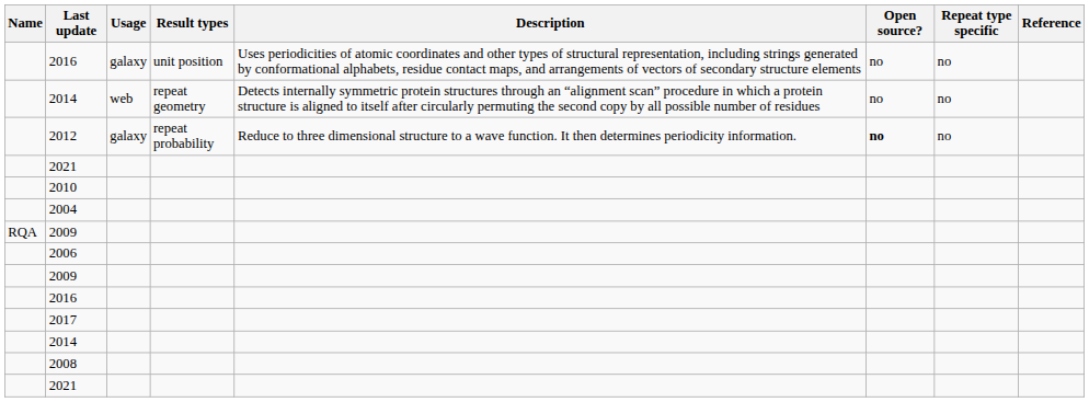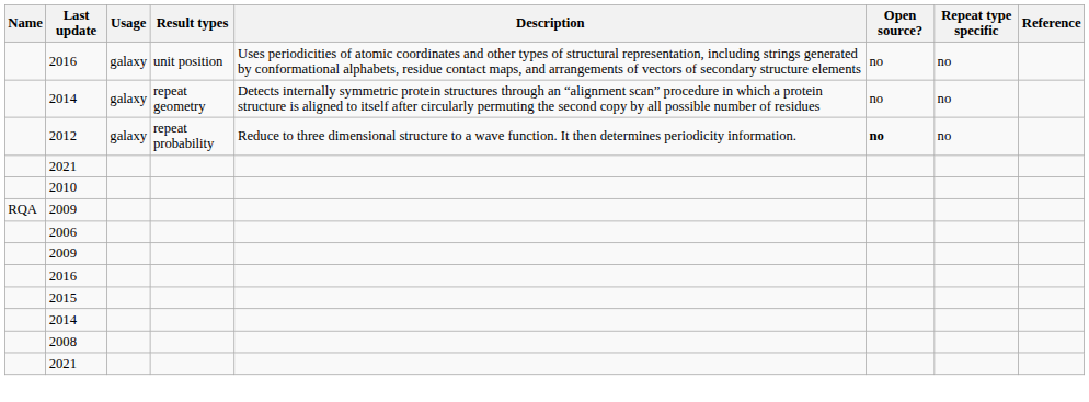2014 / repeat geometry | Usage: web -> galaxy
- row: 2004
+ row: 2015
- row: 2017
